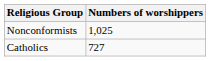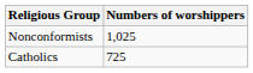Catholics | Numbers of worshippers: 727 -> 725
